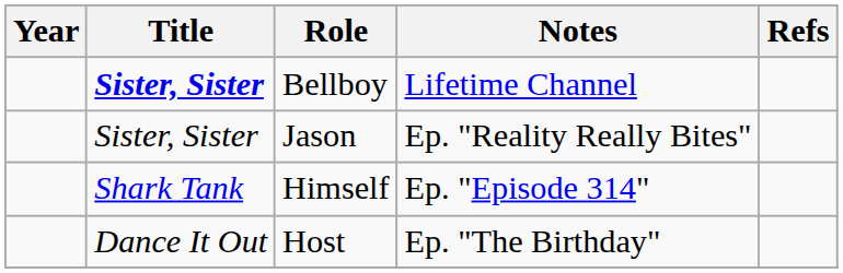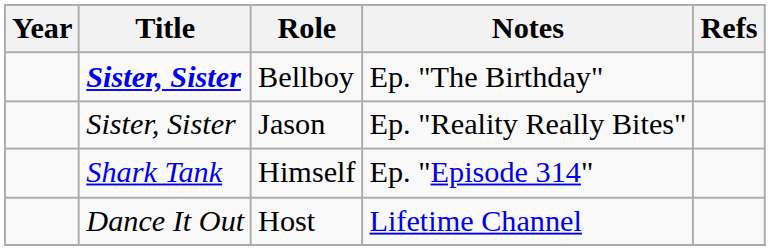Bellboy | Notes: Lifetime Channel -> Ep. "The Birthday"
Host | Notes: Ep. "The Birthday" -> Lifetime Channel
